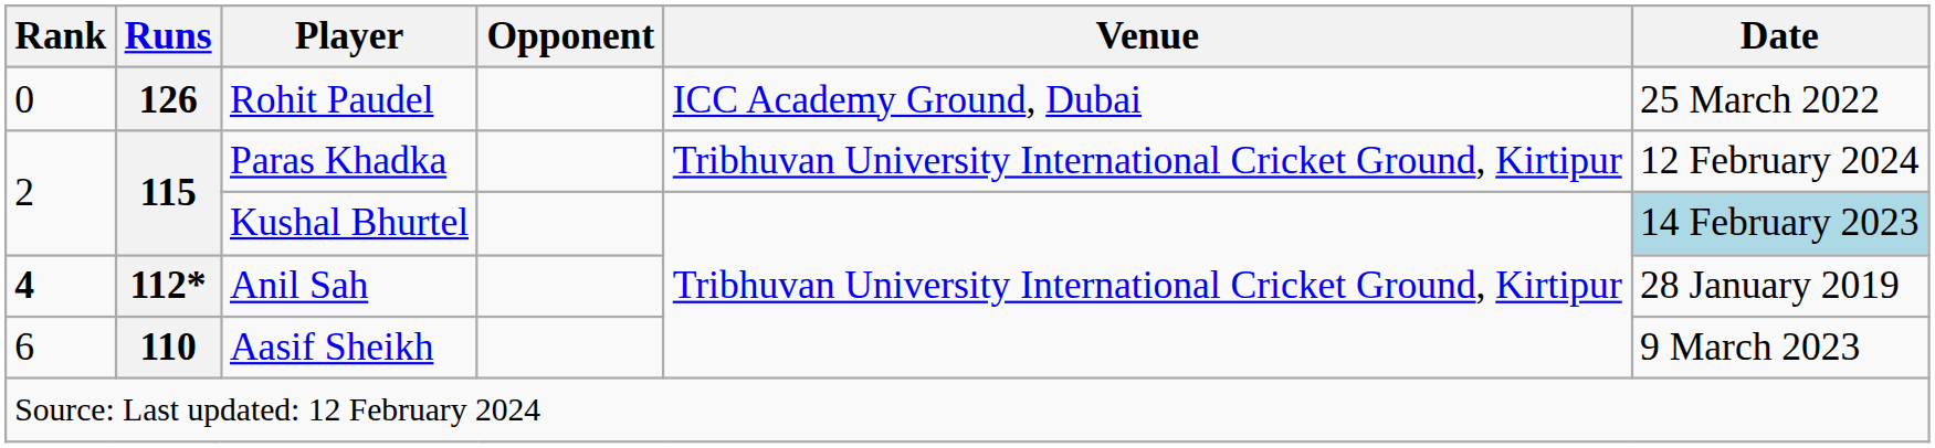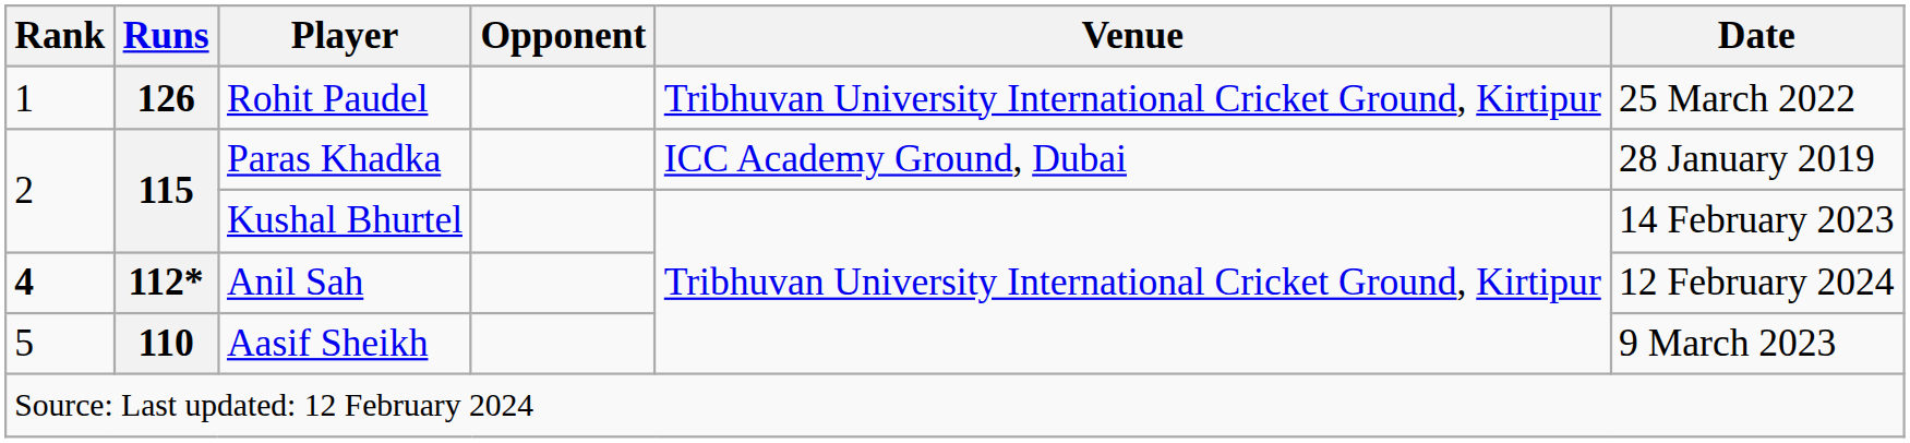Rohit Paudel | Rank: 0 -> 1
Rohit Paudel | Venue: ICC Academy Ground, Dubai -> Tribhuvan University International Cricket Ground, Kirtipur
Paras Khadka | Venue: Tribhuvan University International Cricket Ground, Kirtipur -> ICC Academy Ground, Dubai
Paras Khadka | Date: 12 February 2024 -> 28 January 2019
Kushal Bhurtel | Date: lightblue background -> no background
Anil Sah | Date: 28 January 2019 -> 12 February 2024
Aasif Sheikh | Rank: 6 -> 5
